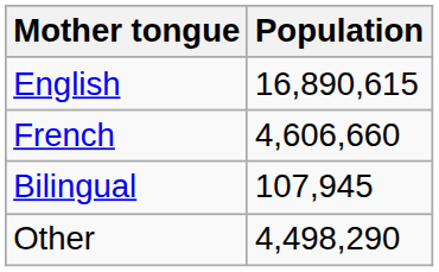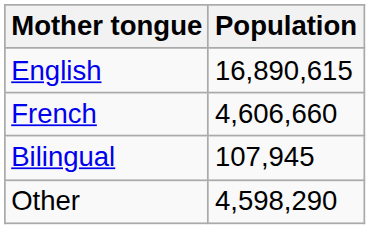Other | Population: 4,498,290 -> 4,598,290
